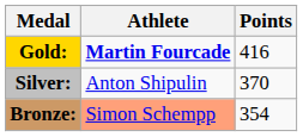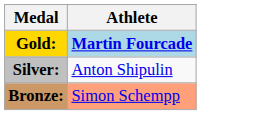- column: Points | 416 | 370 | 354
Gold: | Athlete: no background -> lightblue background
